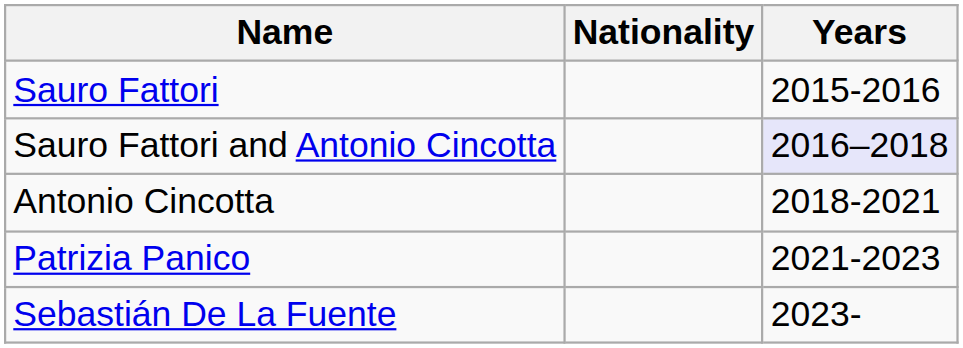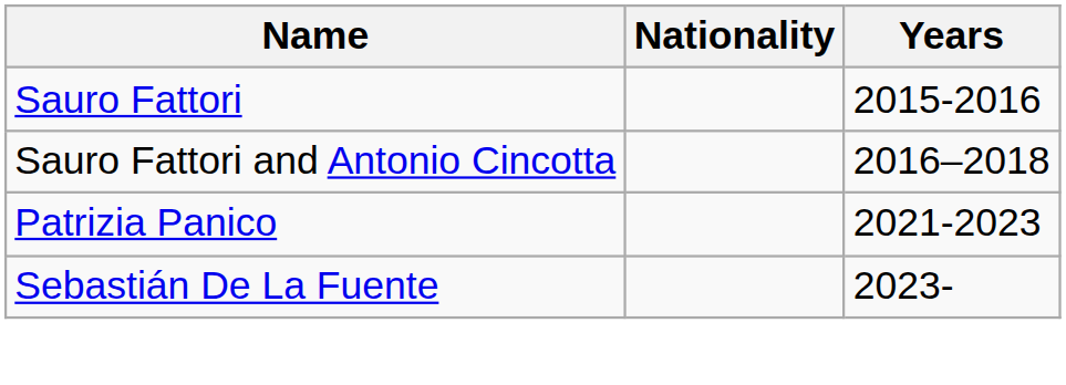Sauro Fattori and Antonio Cincotta | Years: lavender background -> no background
- row: Antonio Cincotta | 2018-2021
